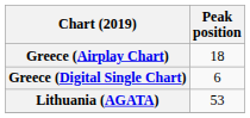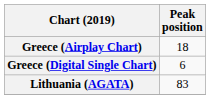Lithuania (AGATA) | Peak position: 53 -> 83
